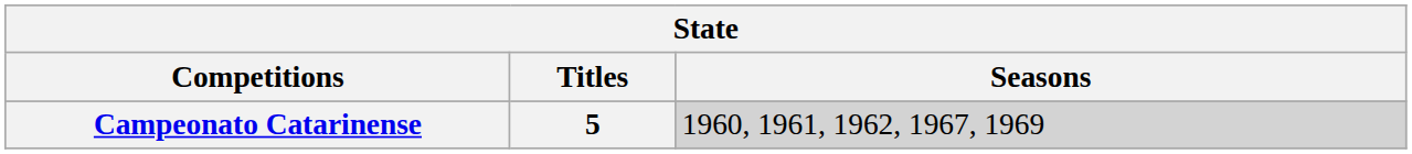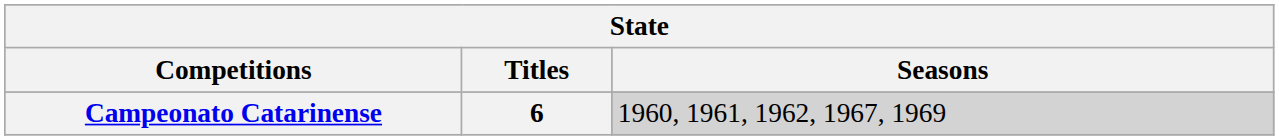Campeonato Catarinense | Titles: 5 -> 6
